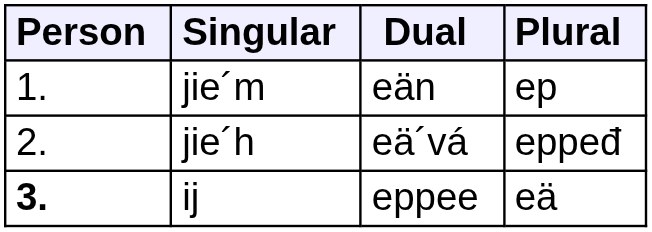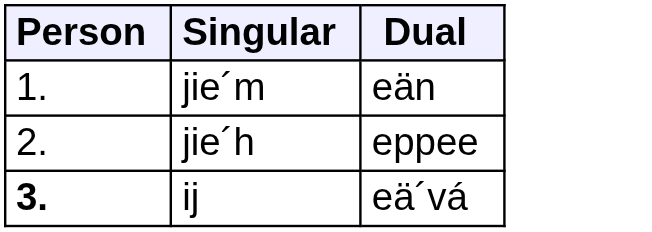- column: Plural | ep | eppeđ | eä
jie´h | Dual: eä´vá -> eppee
ij | Dual: eppee -> eä´vá
